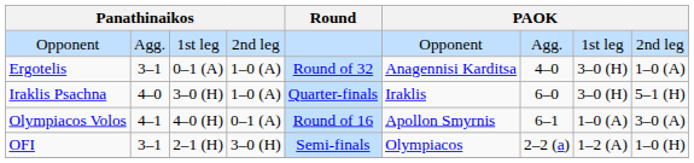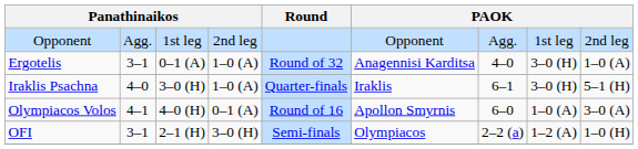Iraklis Psachna | column 7: 6–0 -> 6–1
Olympiacos Volos | column 7: 6–1 -> 6–0
